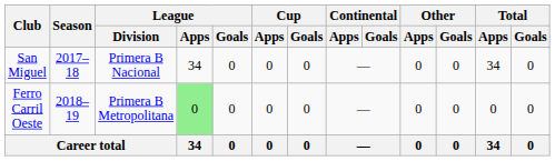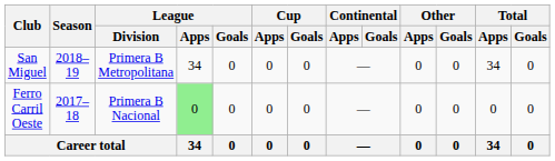San Miguel | Season: 2017–18 -> 2018–19
San Miguel | League / Division: Primera B Nacional -> Primera B Metropolitana
Ferro Carril Oeste | Season: 2018–19 -> 2017–18
Ferro Carril Oeste | League / Division: Primera B Metropolitana -> Primera B Nacional
